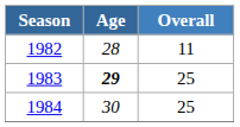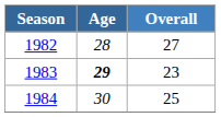1982 | Overall: 11 -> 27
1983 | Overall: 25 -> 23
